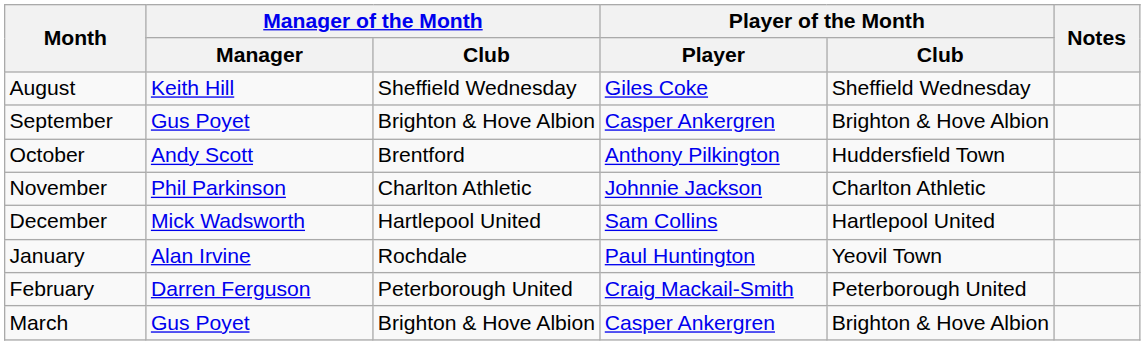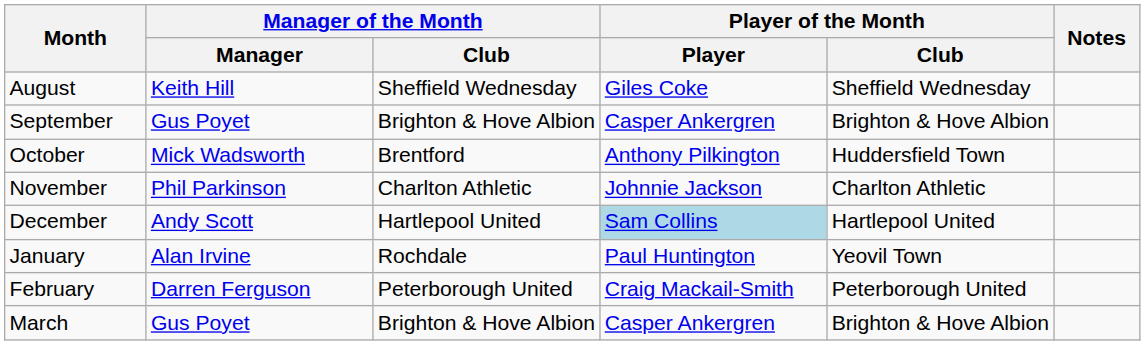October | Manager of the Month / Manager: Andy Scott -> Mick Wadsworth
December | Manager of the Month / Manager: Mick Wadsworth -> Andy Scott
December | Player of the Month / Player: no background -> lightblue background
